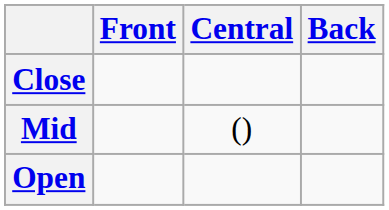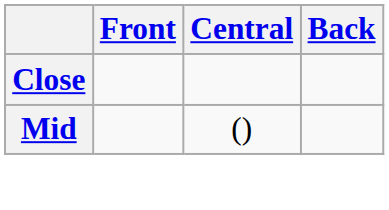- row: Open
